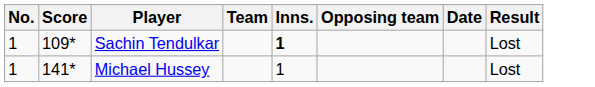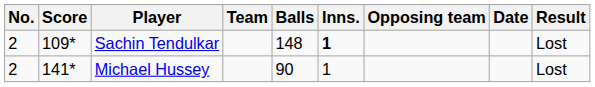+ column: Balls | 148 | 90
Sachin Tendulkar | No.: 1 -> 2
Michael Hussey | No.: 1 -> 2
